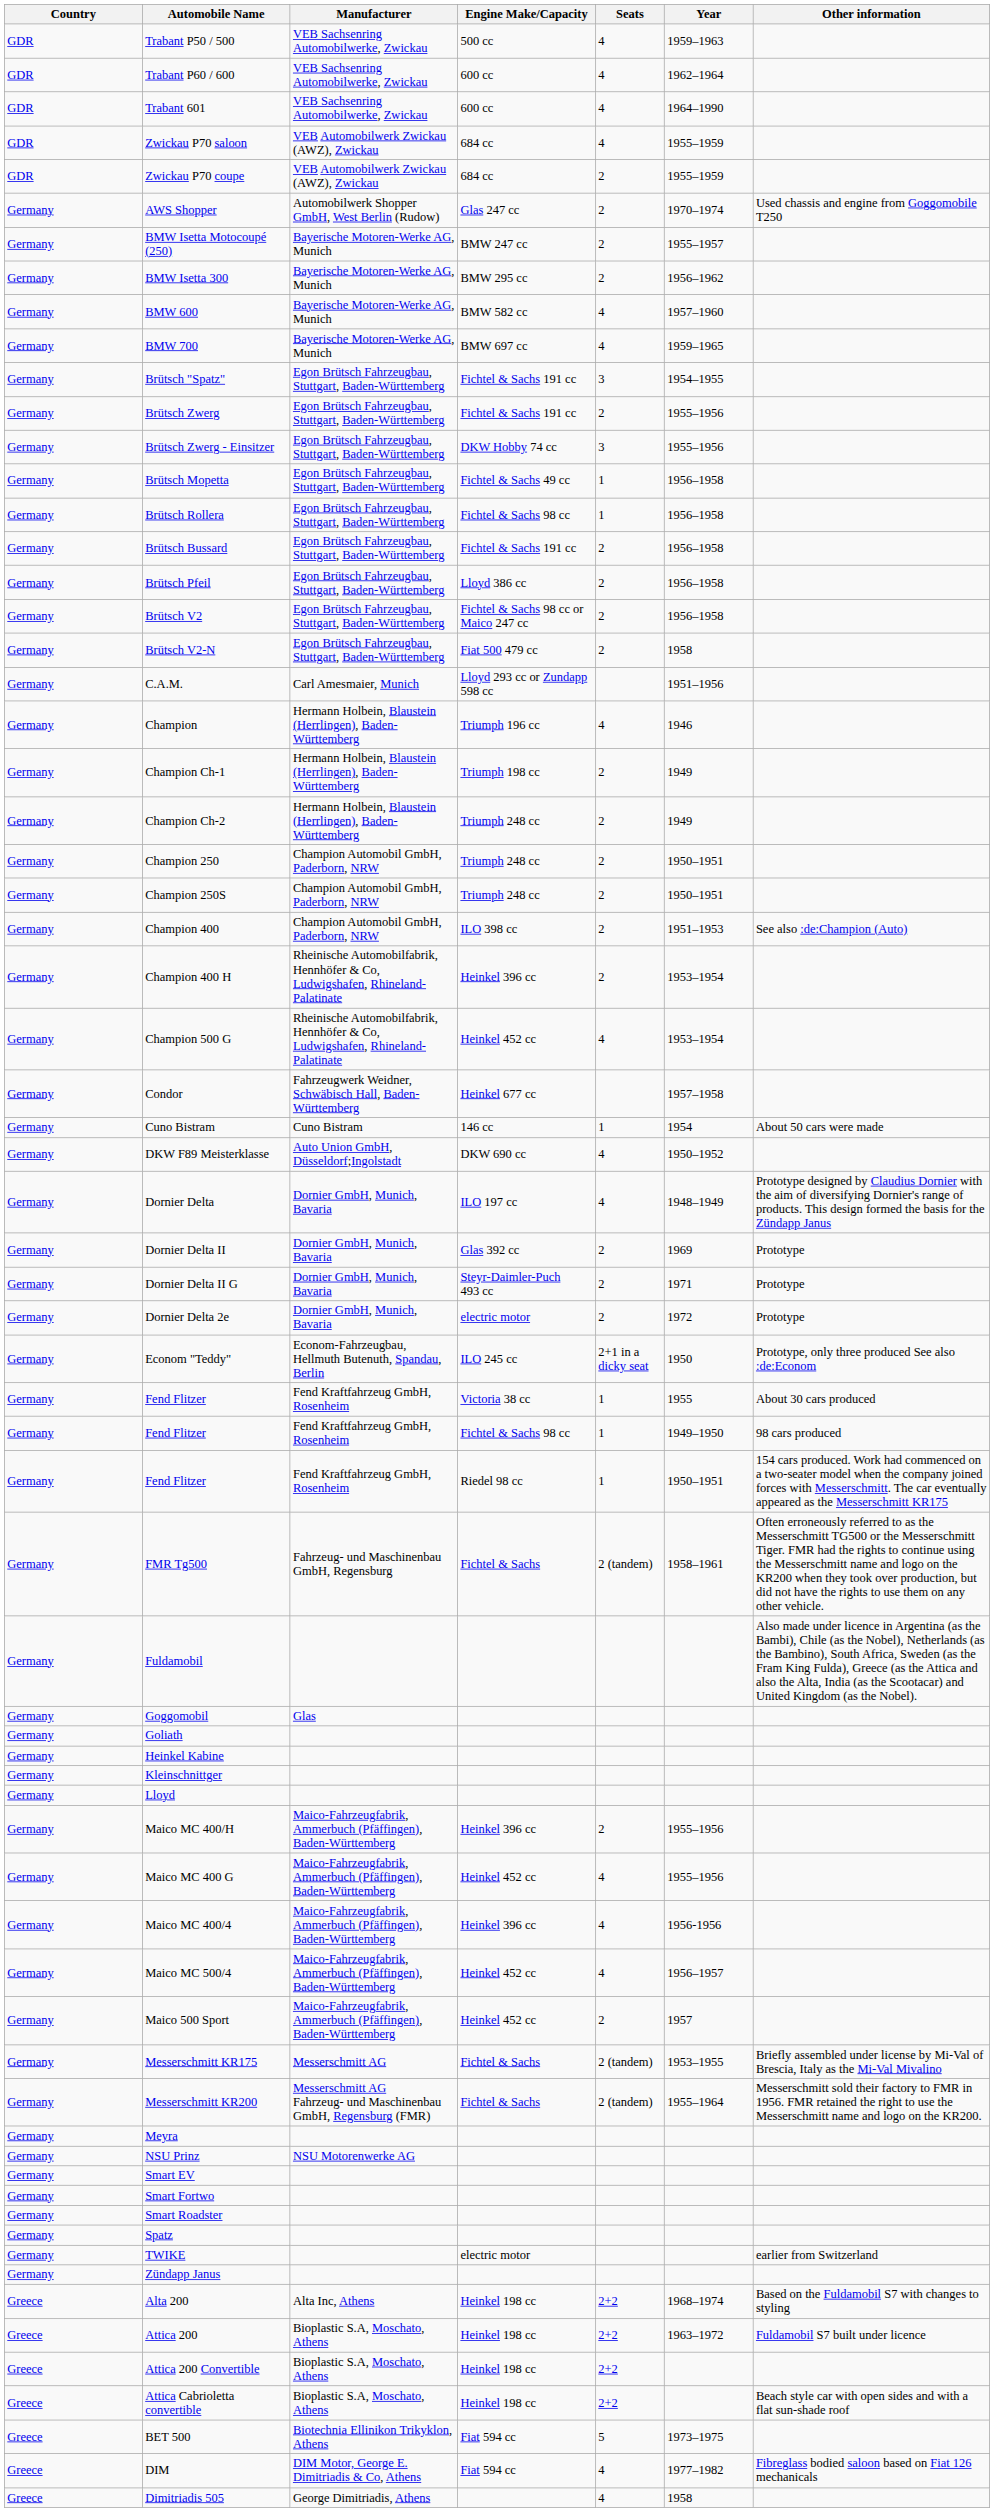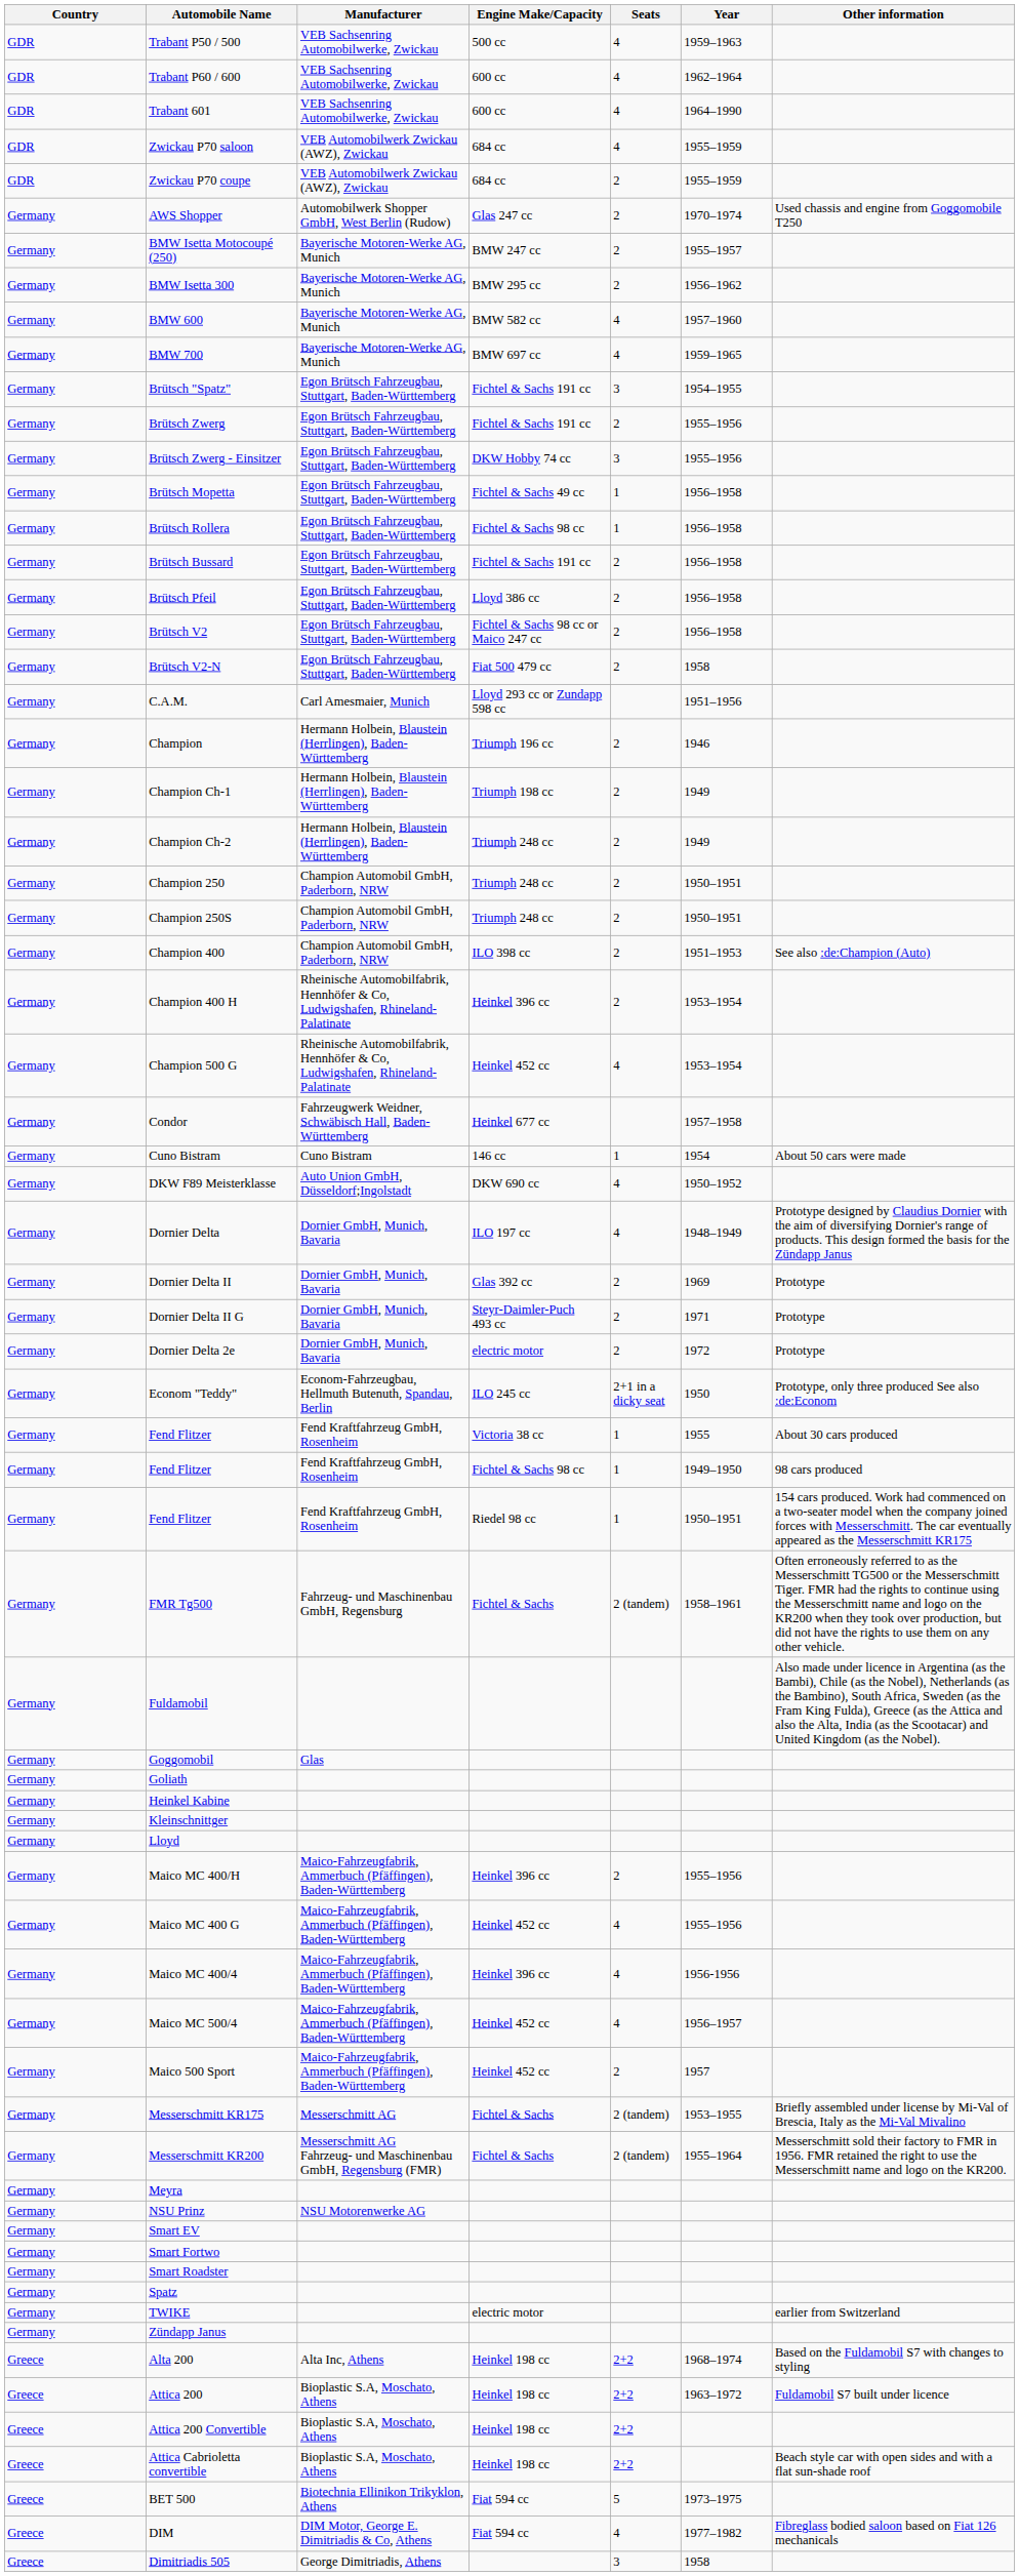Champion | Seats: 4 -> 2
Dimitriadis 505 | Seats: 4 -> 3
